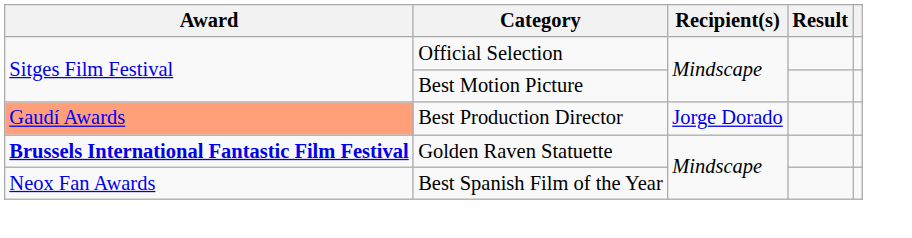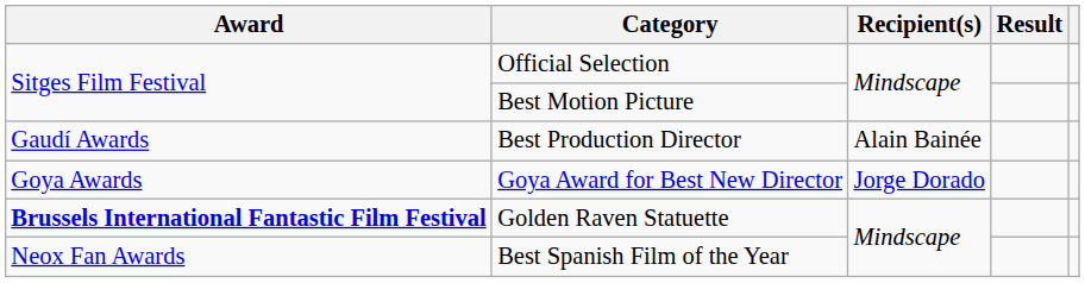Best Production Director | Award: lightsalmon background -> no background
Best Production Director | Recipient(s): Jorge Dorado -> Alain Bainée
+ row: Goya Awards | Goya Award for Best New Director | Jorge Dorado
